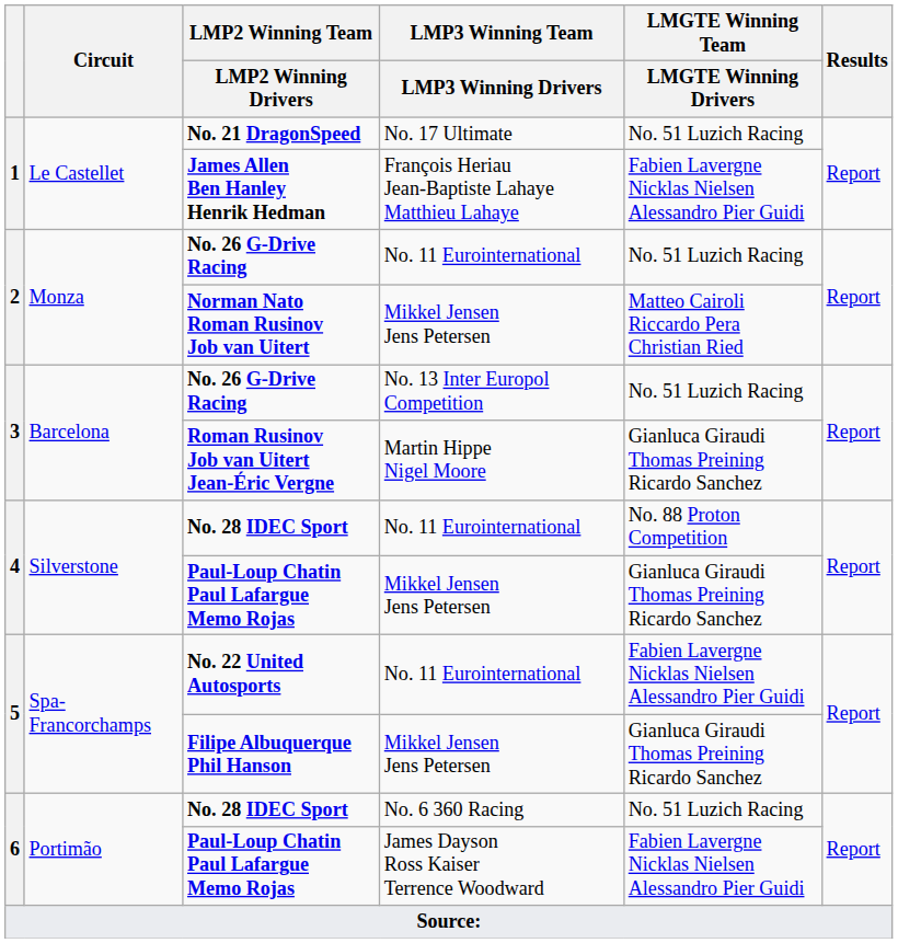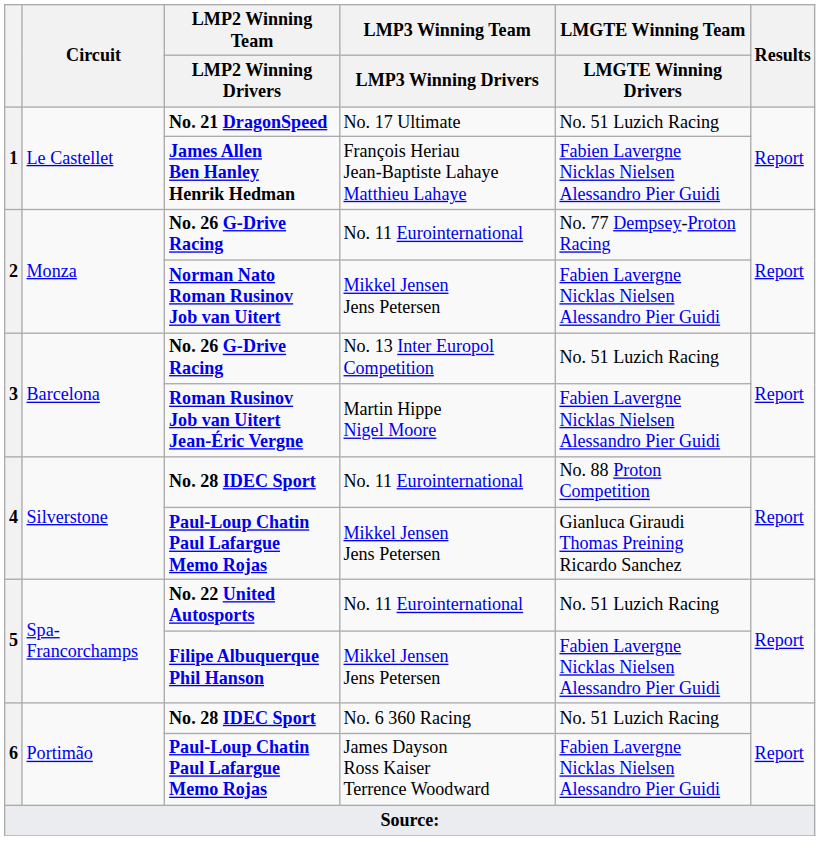No. 26 G-Drive Racing / No. 11 Eurointernational | LMGTE Winning Team / LMGTE Winning Drivers: No. 51 Luzich Racing -> No. 77 Dempsey-Proton Racing
Norman Nato Roman Rusinov Job van Uitert | LMGTE Winning Team / LMGTE Winning Drivers: Matteo Cairoli Riccardo Pera Christian Ried -> Fabien Lavergne Nicklas Nielsen Alessandro Pier Guidi
Roman Rusinov Job van Uitert Jean-Éric Vergne | LMGTE Winning Team / LMGTE Winning Drivers: Gianluca Giraudi Thomas Preining Ricardo Sanchez -> Fabien Lavergne Nicklas Nielsen Alessandro Pier Guidi
No. 22 United Autosports | LMGTE Winning Team / LMGTE Winning Drivers: Fabien Lavergne Nicklas Nielsen Alessandro Pier Guidi -> No. 51 Luzich Racing
Filipe Albuquerque Phil Hanson | LMGTE Winning Team / LMGTE Winning Drivers: Gianluca Giraudi Thomas Preining Ricardo Sanchez -> Fabien Lavergne Nicklas Nielsen Alessandro Pier Guidi
